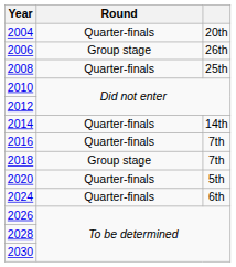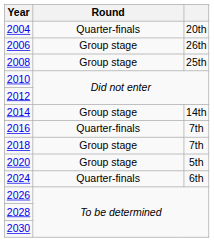2008 | Round: Quarter-finals -> Group stage
2014 | Round: Quarter-finals -> Group stage
2020 | Round: Quarter-finals -> Group stage
